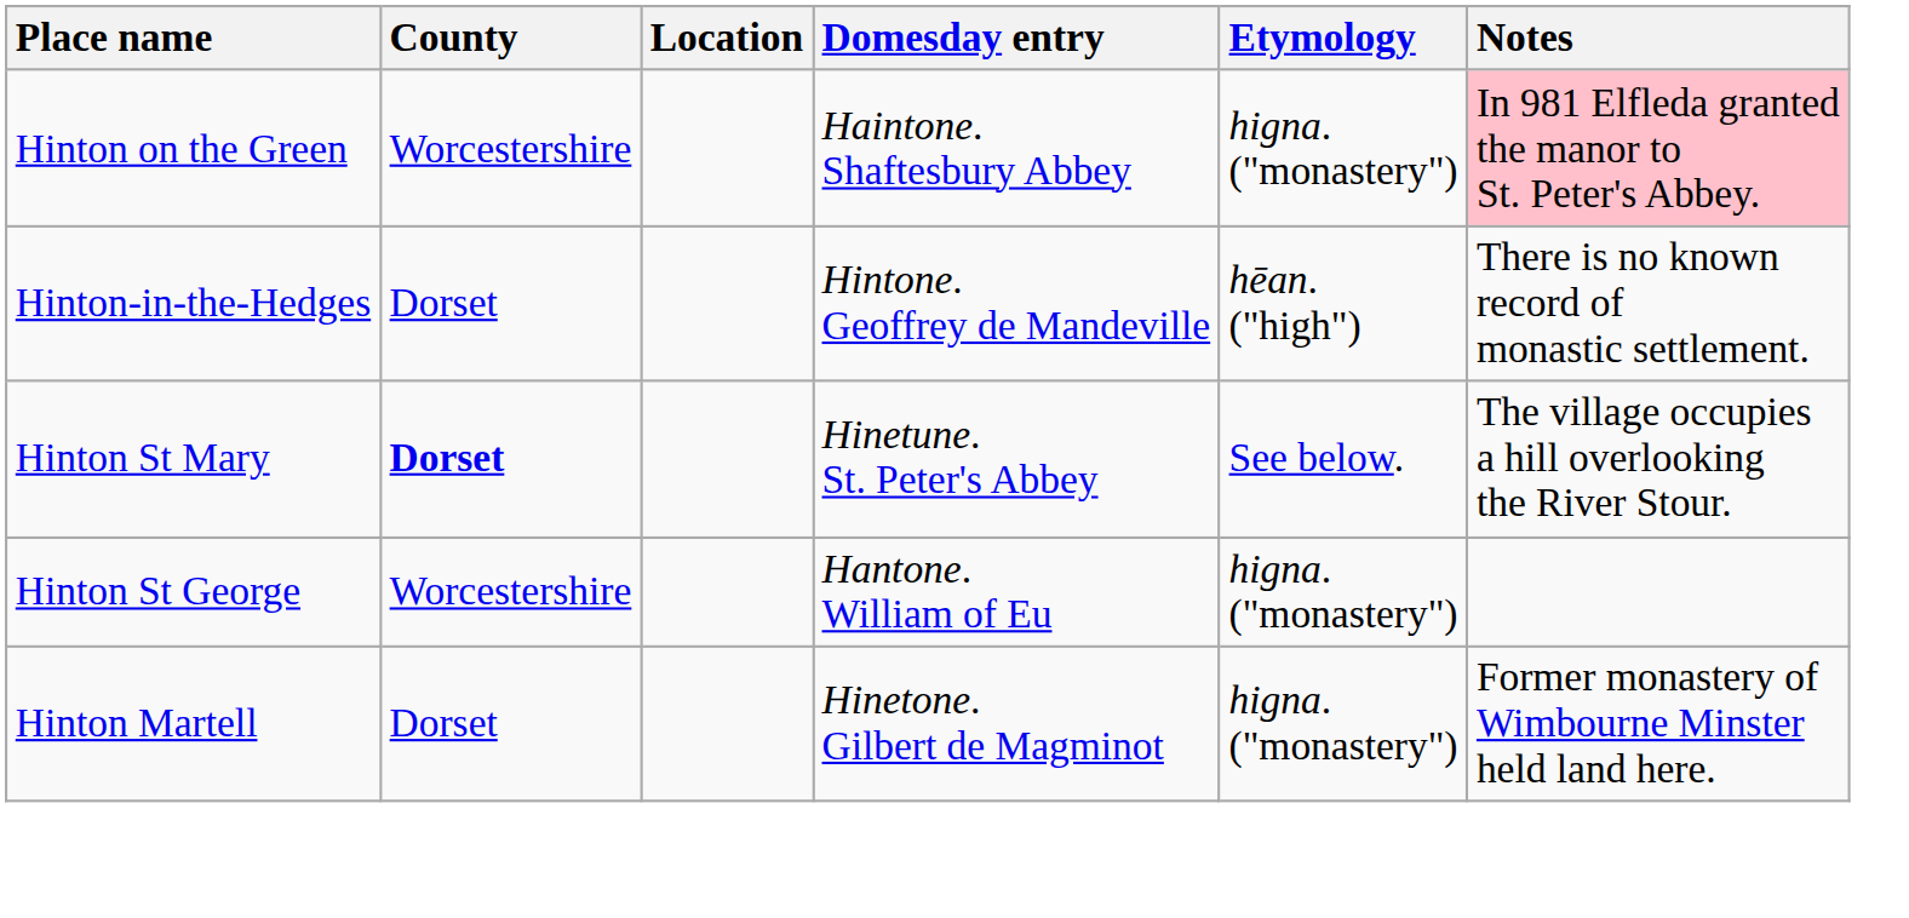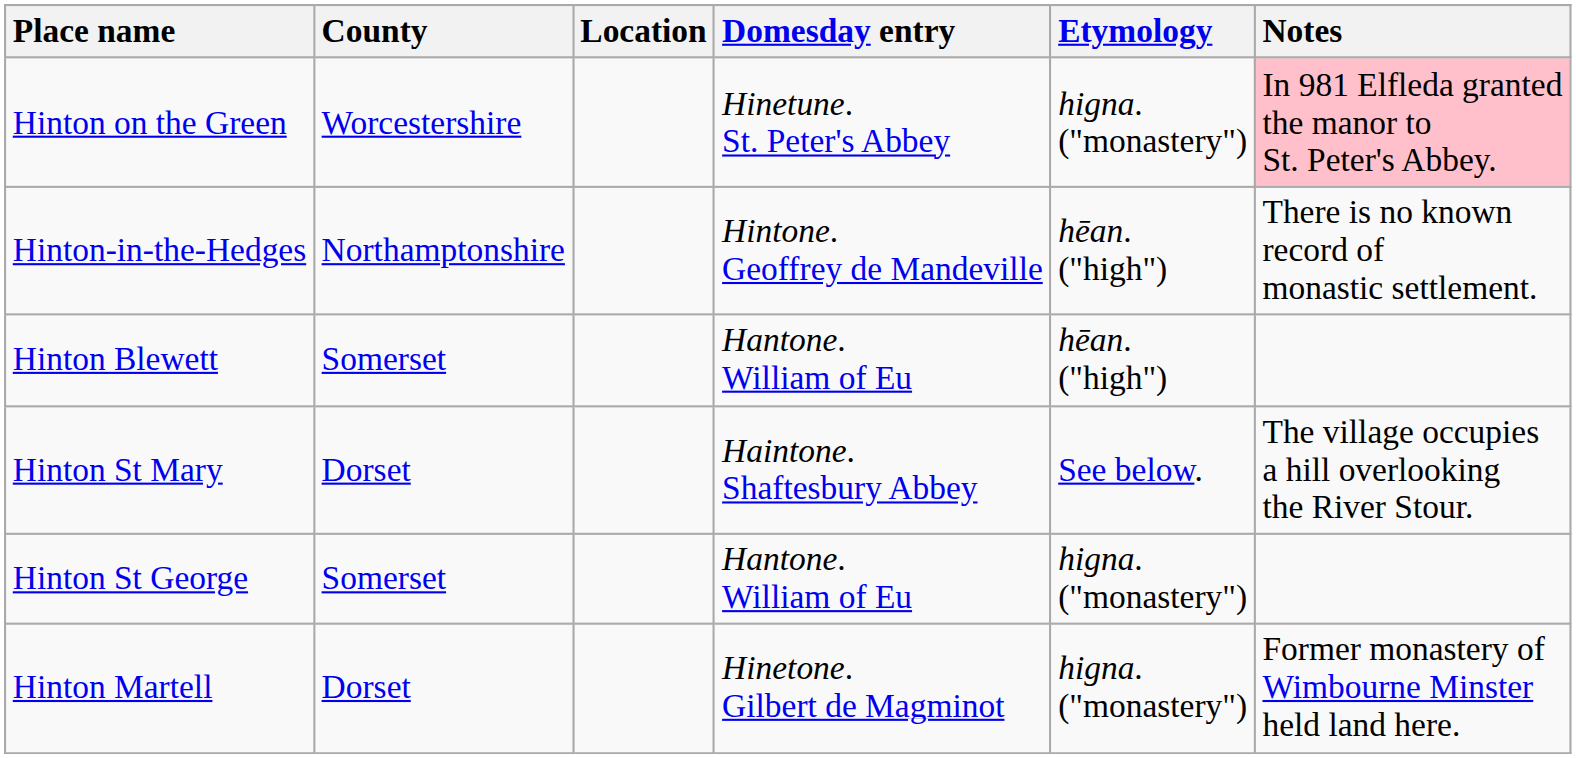Hinton on the Green | Domesday entry: Haintone. Shaftesbury Abbey -> Hinetune. St. Peter's Abbey
Hinton-in-the-Hedges | County: Dorset -> Northamptonshire
+ row: Hinton Blewett | Somerset | Hantone. William of Eu | hēan. ("high")
Hinton St Mary | County: bold -> normal
Hinton St Mary | Domesday entry: Hinetune. St. Peter's Abbey -> Haintone. Shaftesbury Abbey
Hinton St George | County: Worcestershire -> Somerset
